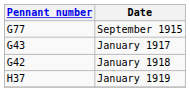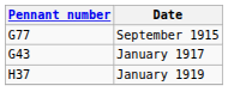- row: G42 | January 1918
